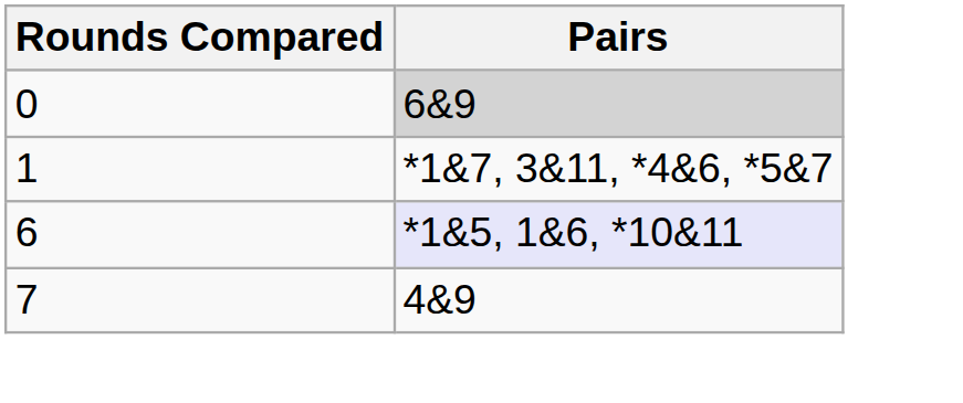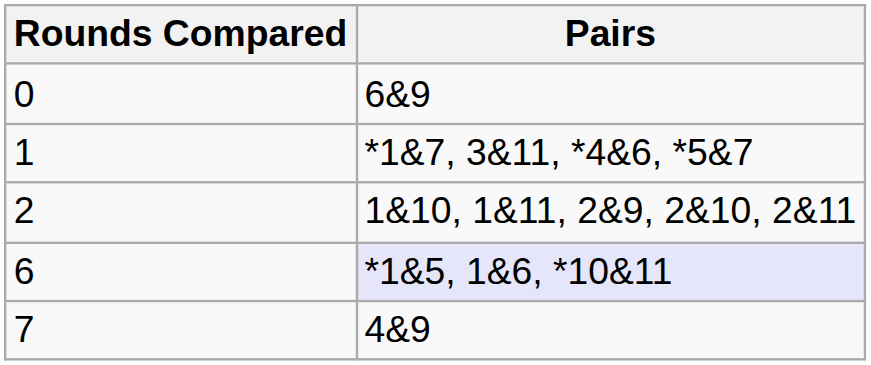0 | Pairs: lightgrey background -> no background
+ row: 2 | 1&10, 1&11, 2&9, 2&10, 2&11
